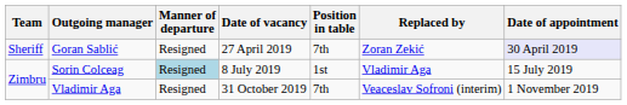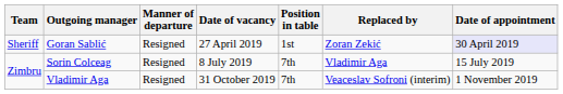Goran Sablić | Position in table: 7th -> 1st
Sorin Colceag | Manner of departure: lightblue background -> no background
Sorin Colceag | Position in table: 1st -> 7th
